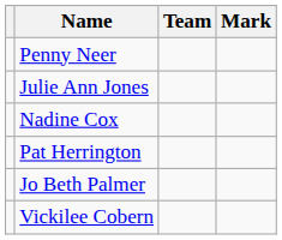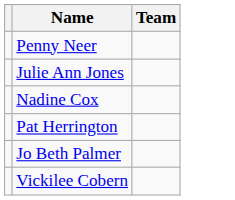- column: Mark
